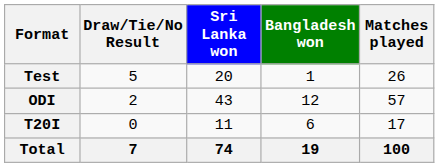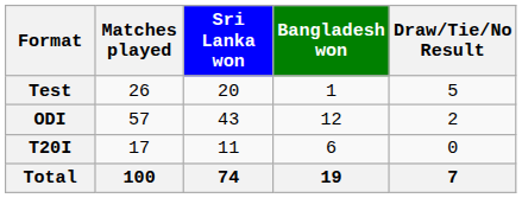columns swapped: Matches played <-> Draw/Tie/No Result
